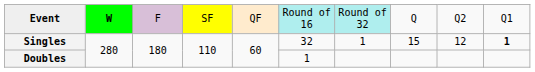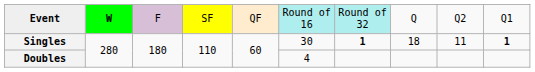Singles | column 6: 32 -> 30
Singles | column 7: normal -> bold
Singles | column 8: 15 -> 18
Singles | column 9: 12 -> 11
Doubles | column 6: 1 -> 4
